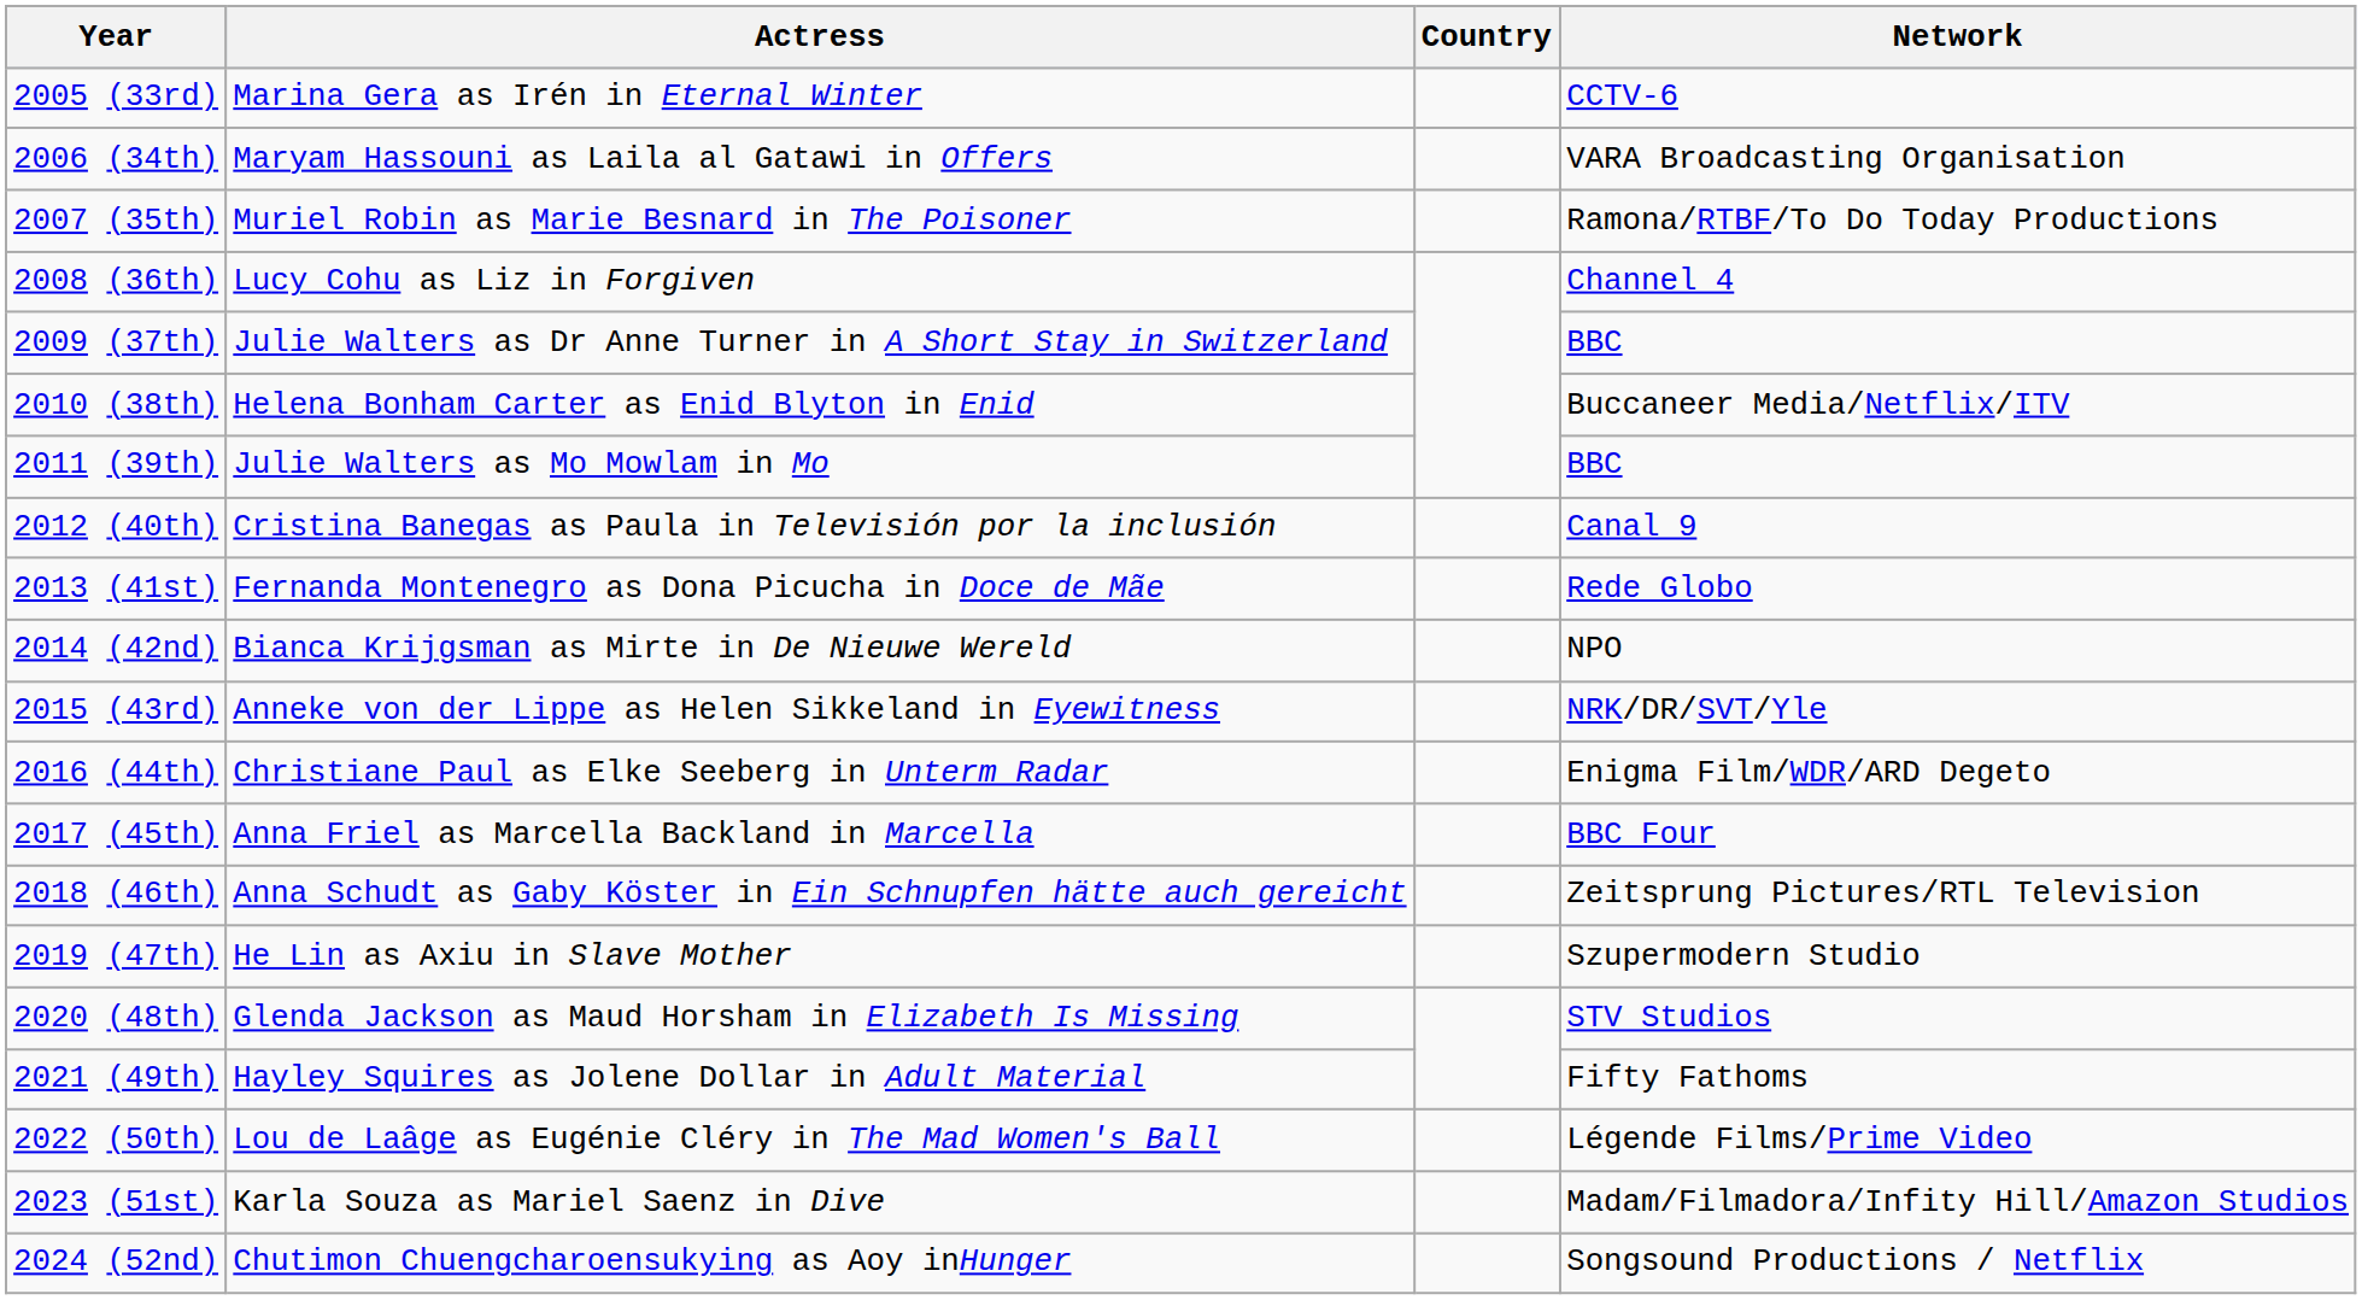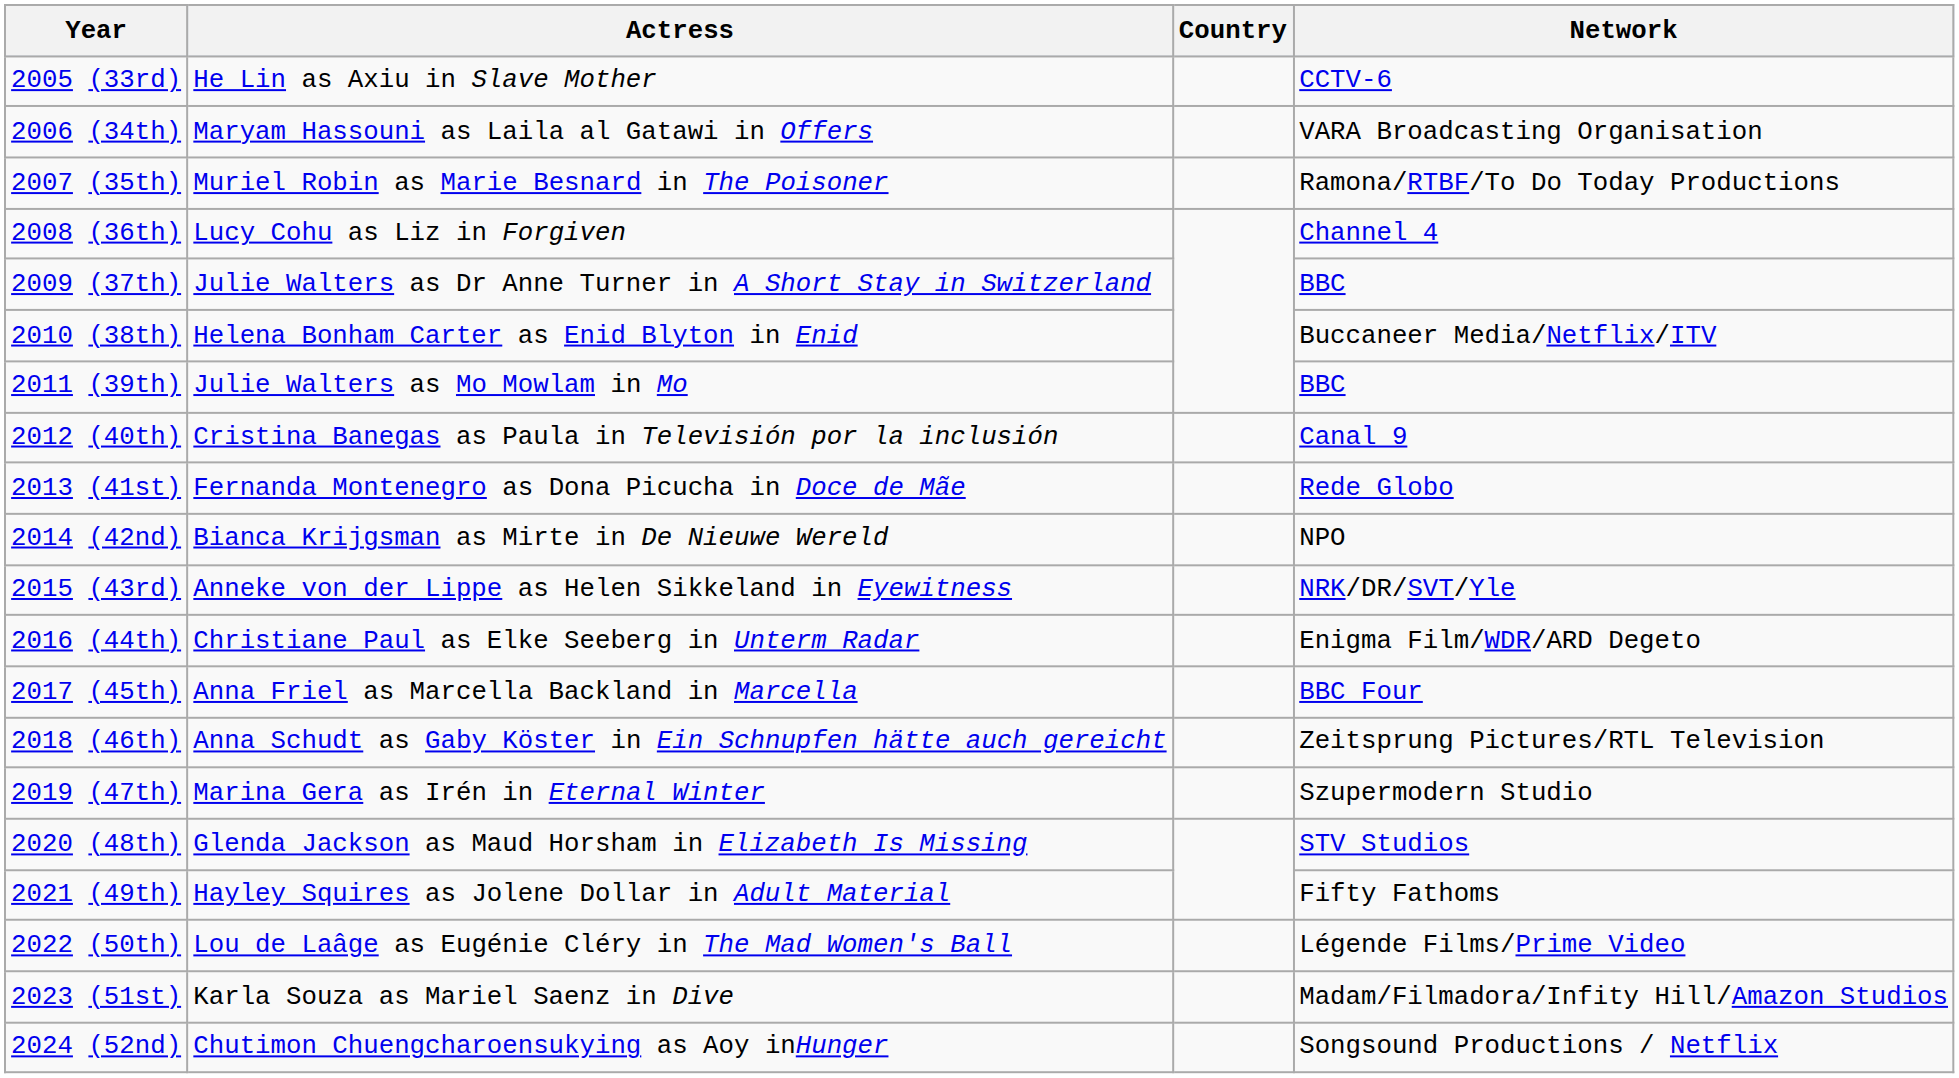2005 (33rd) | Actress: Marina Gera as Irén in Eternal Winter -> He Lin as Axiu in Slave Mother
2019 (47th) | Actress: He Lin as Axiu in Slave Mother -> Marina Gera as Irén in Eternal Winter
